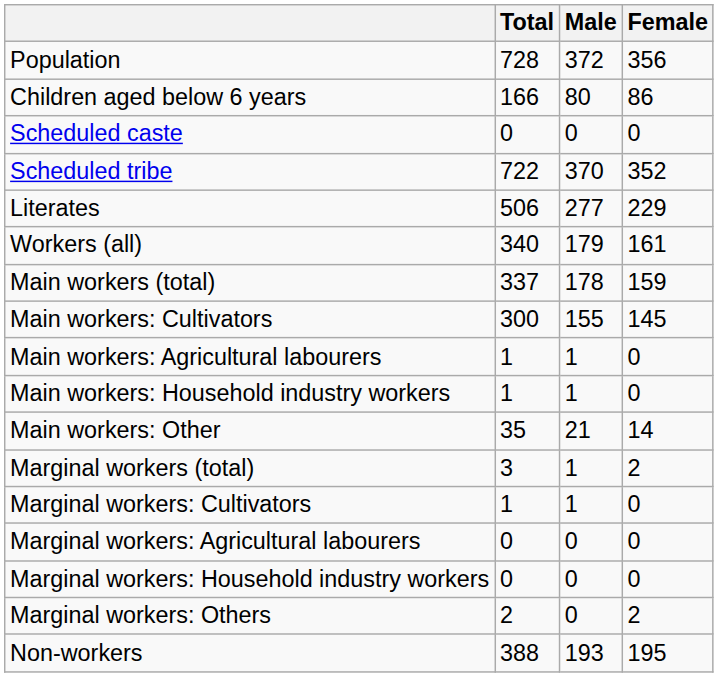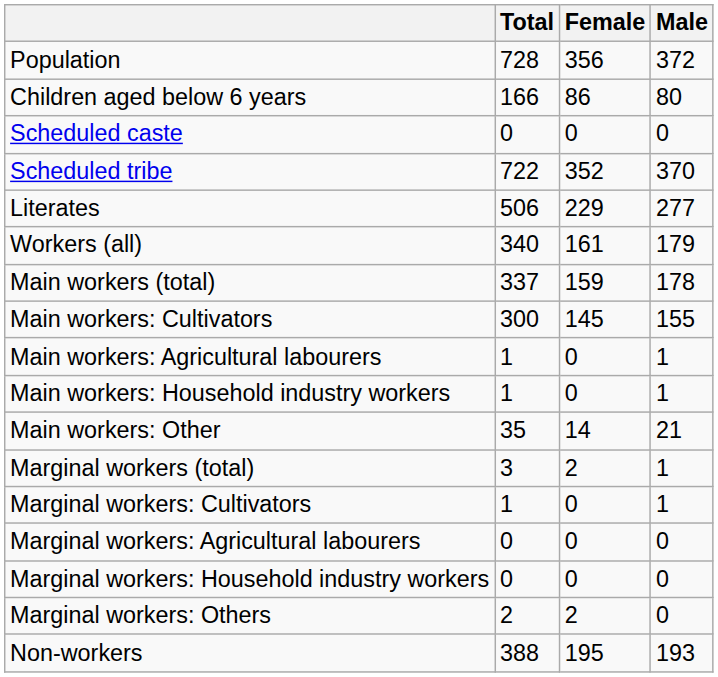columns swapped: Male <-> Female
